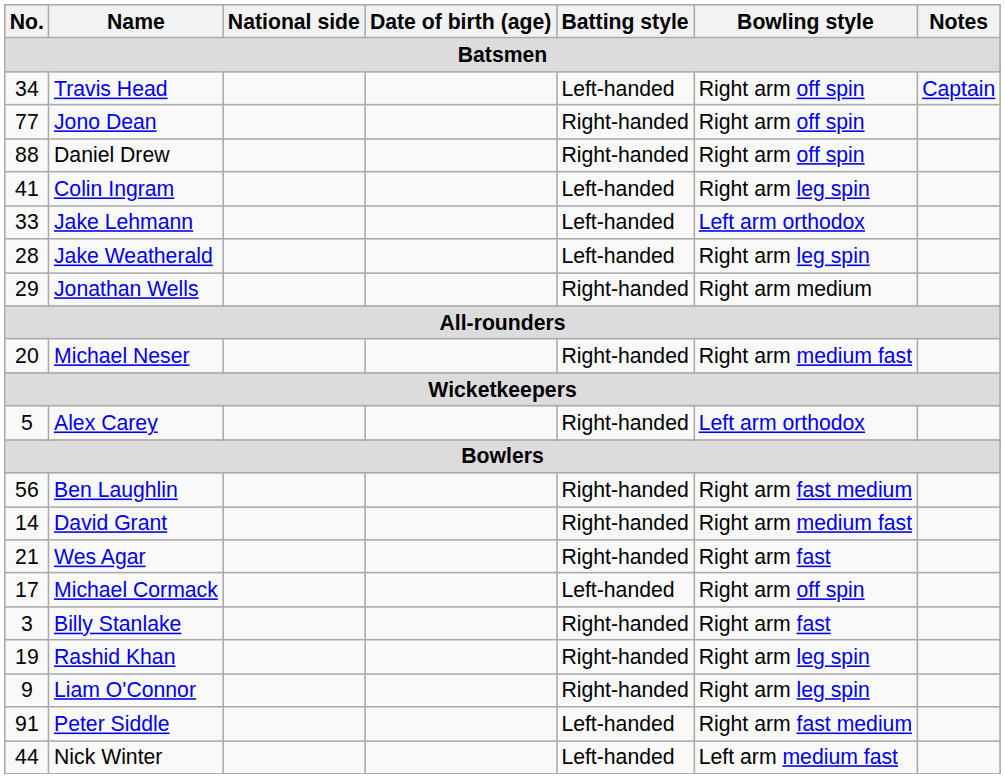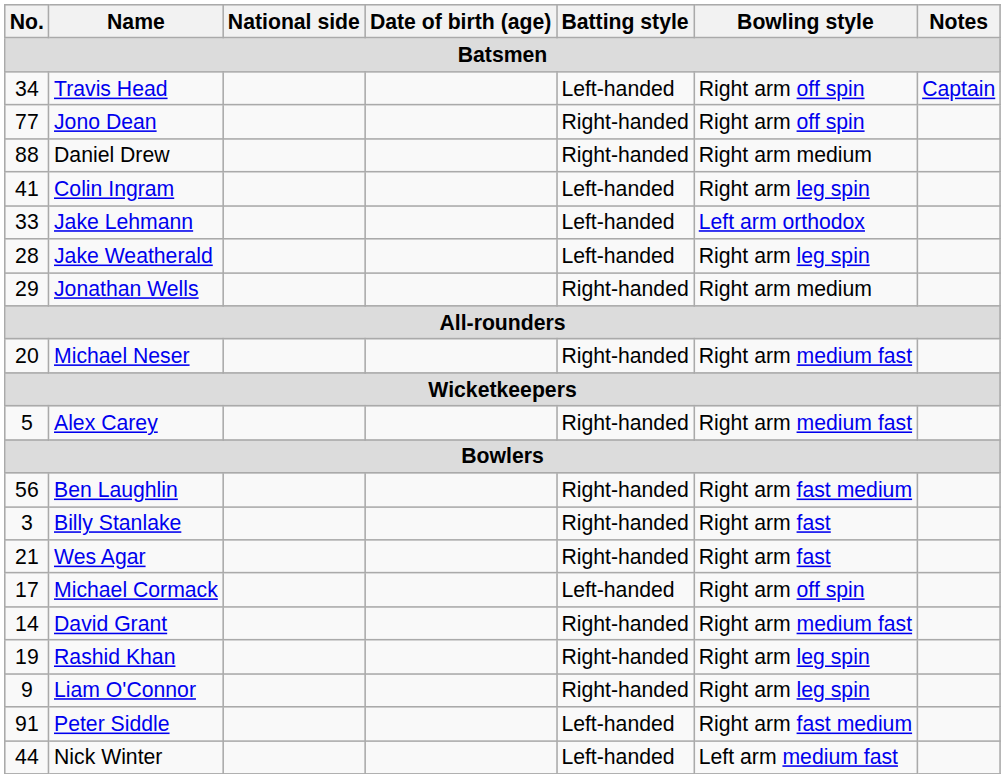Daniel Drew | Bowling style: Right arm off spin -> Right arm medium
Alex Carey | Bowling style: Left arm orthodox -> Right arm medium fast
rows swapped: Billy Stanlake <-> David Grant
